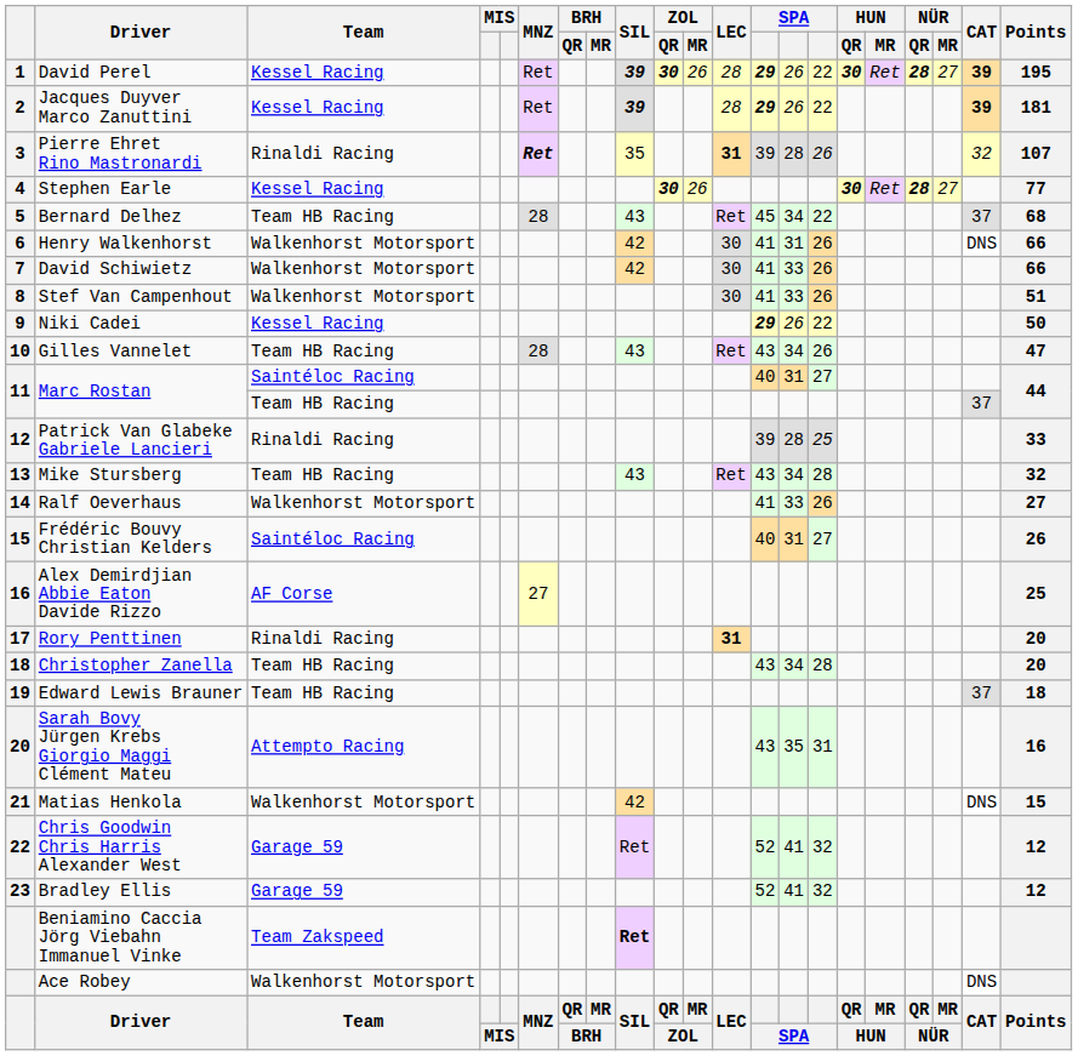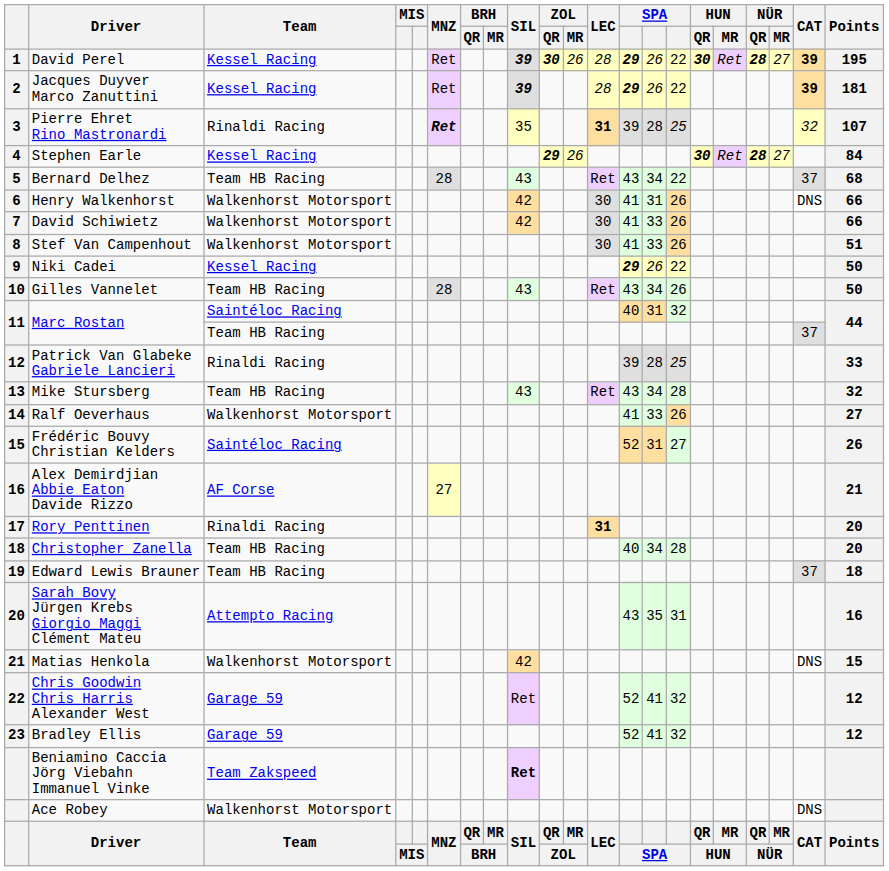Pierre Ehret Rino Mastronardi | column 15: 26 -> 25
Stephen Earle | ZOL / QR: 30 -> 29
Stephen Earle | Points: 77 -> 84
Bernard Delhez | column 13: 45 -> 43
Gilles Vannelet | Points: 47 -> 50
Marc Rostan / Saintéloc Racing | column 15: 27 -> 32
Frédéric Bouvy Christian Kelders | column 13: 40 -> 52
Alex Demirdjian Abbie Eaton Davide Rizzo | Points: 25 -> 21
Christopher Zanella | column 13: 43 -> 40
